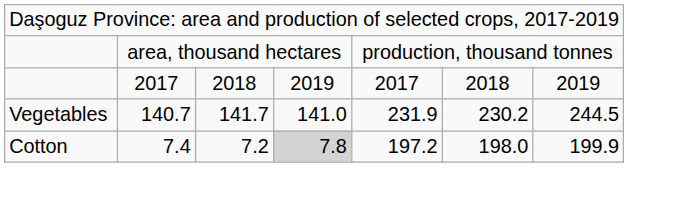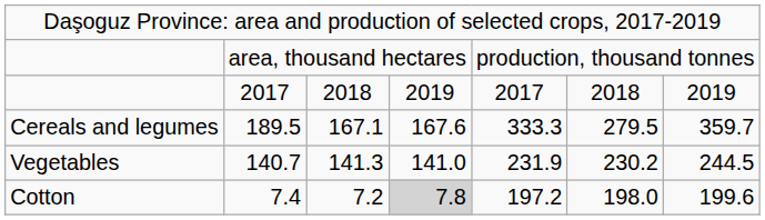+ row: Cereals and legumes | 189.5 | 167.1 | 167.6 | 333.3 | 279.5 | 359.7
140.7 | column 3: 141.7 -> 141.3
7.4 | column 7: 199.9 -> 199.6
